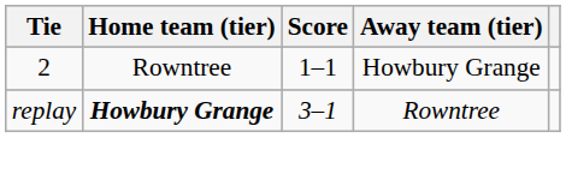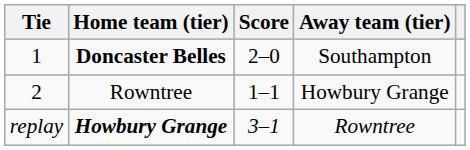+ row: 1 | Doncaster Belles | 2–0 | Southampton
